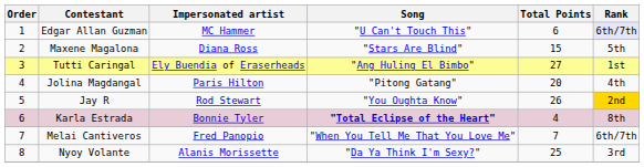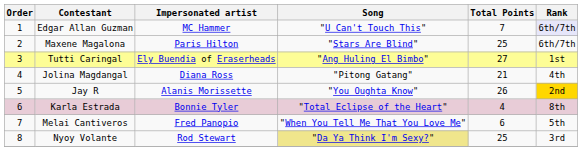Edgar Allan Guzman | Total Points: 6 -> 7
Maxene Magalona | Impersonated artist: Diana Ross -> Paris Hilton
Maxene Magalona | Total Points: 15 -> 25
Maxene Magalona | Rank: 5th -> 6th/7th
Jolina Magdangal | Impersonated artist: Paris Hilton -> Diana Ross
Jolina Magdangal | Total Points: 20 -> 21
Jay R | Impersonated artist: Rod Stewart -> Alanis Morissette
Karla Estrada | Song: bold -> normal
Melai Cantiveros | Total Points: 7 -> 6
Melai Cantiveros | Rank: 6th/7th -> 5th
Nyoy Volante | Impersonated artist: Alanis Morissette -> Rod Stewart
Nyoy Volante | Song: no background -> khaki background
